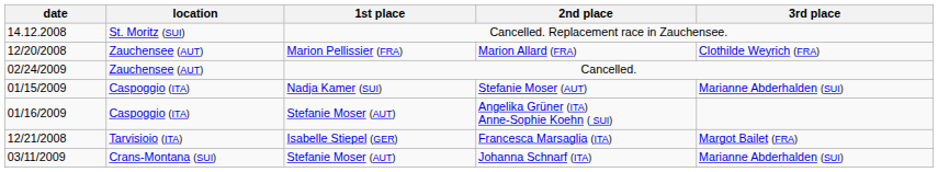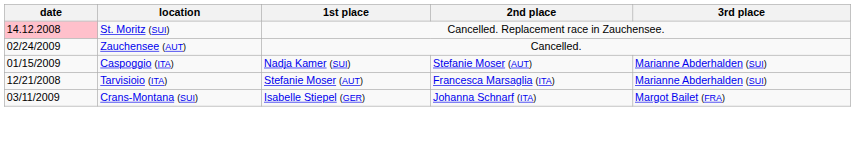Cancelled. Replacement race in Zauchensee. | date: no background -> pink background
- row: 12/20/2008 | Zauchensee (AUT) | Marion Pellissier (FRA) | Marion Allard (FRA) | Clothilde Weyrich (FRA)
- row: 01/16/2009 | Caspoggio (ITA) | Stefanie Moser (AUT) | Angelika Grüner (ITA) Anne-Sophie Koehn ( SUI)
Francesca Marsaglia (ITA) | 1st place: Isabelle Stiepel (GER) -> Stefanie Moser (AUT)
Francesca Marsaglia (ITA) | 3rd place: Margot Bailet (FRA) -> Marianne Abderhalden (SUI)
Johanna Schnarf (ITA) | 1st place: Stefanie Moser (AUT) -> Isabelle Stiepel (GER)
Johanna Schnarf (ITA) | 3rd place: Marianne Abderhalden (SUI) -> Margot Bailet (FRA)
